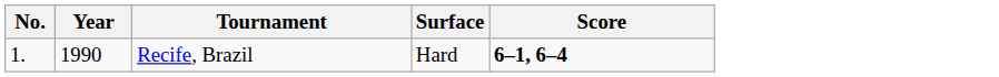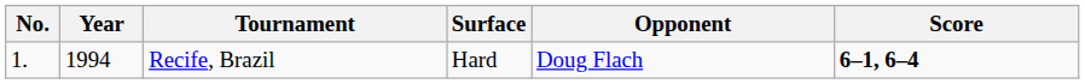+ column: Opponent | Doug Flach
Recife, Brazil | Year: 1990 -> 1994
